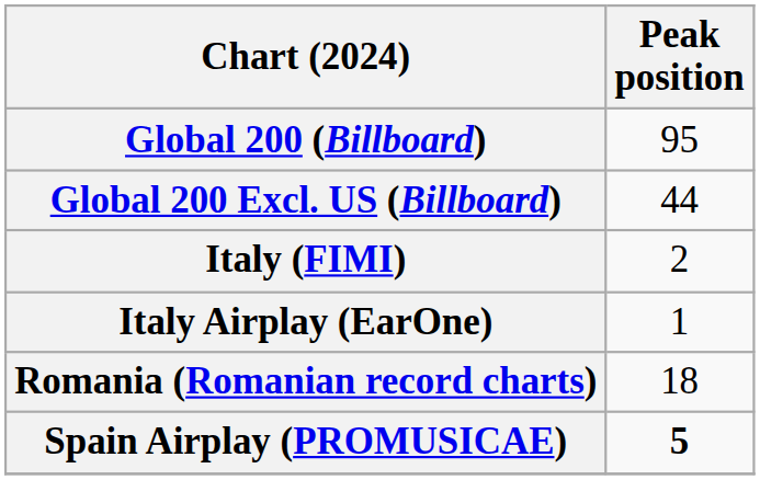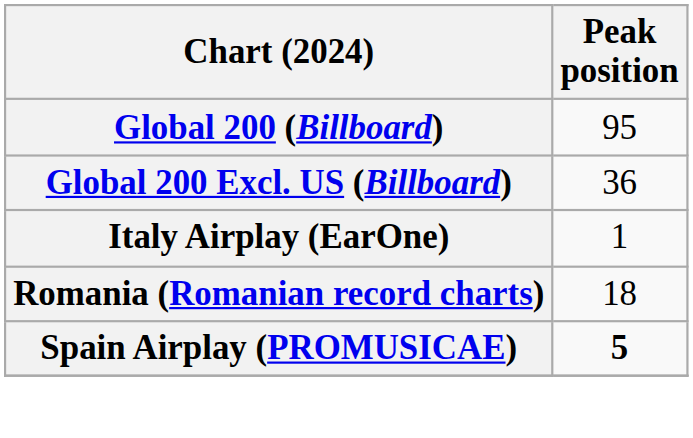Global 200 Excl. US (Billboard) | Peak position: 44 -> 36
- row: Italy (FIMI) | 2
